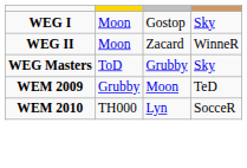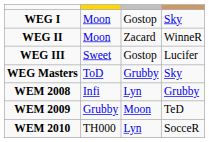+ row: WEG III | Sweet | Gostop | Lucifer
+ row: WEM 2008 | Infi | Lyn | Grubby
